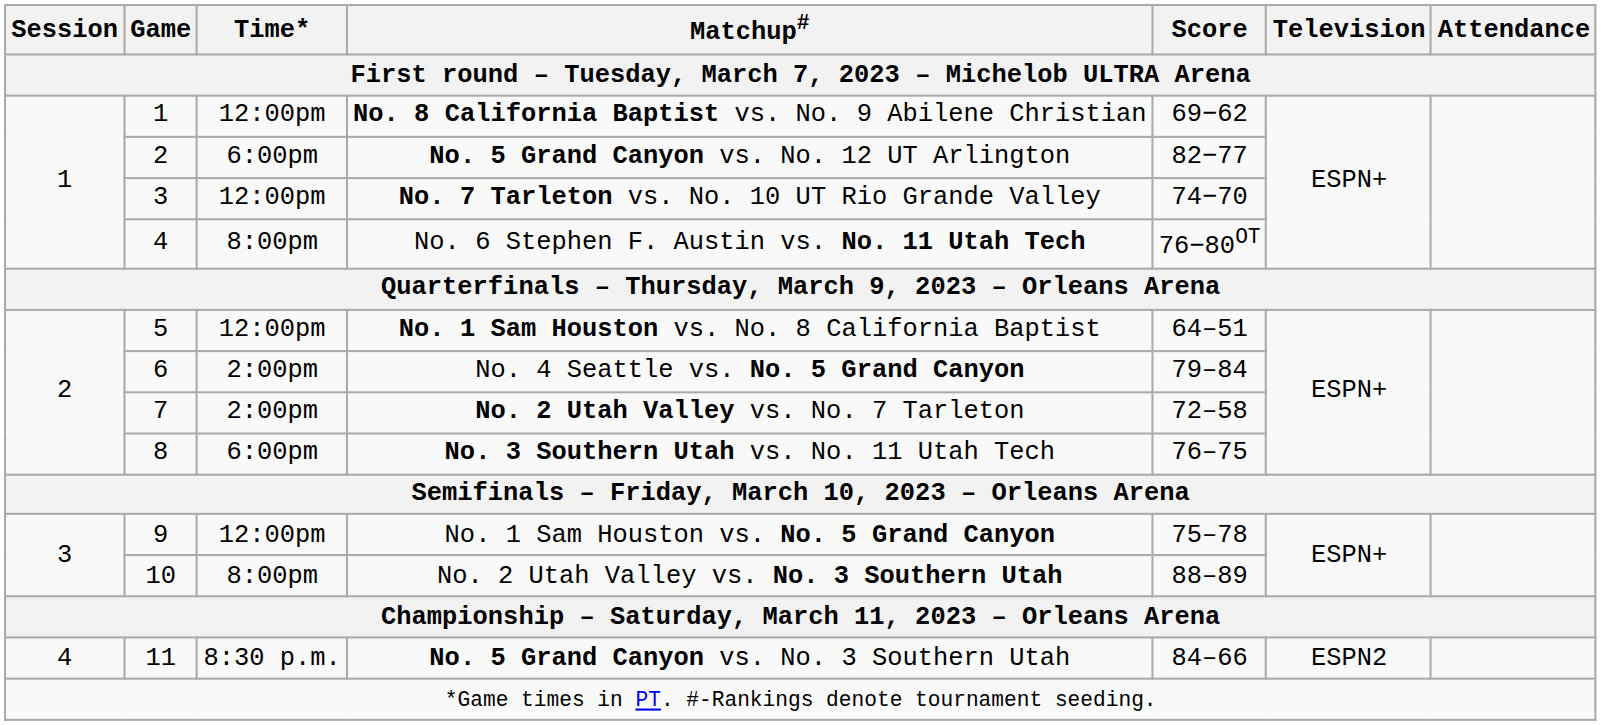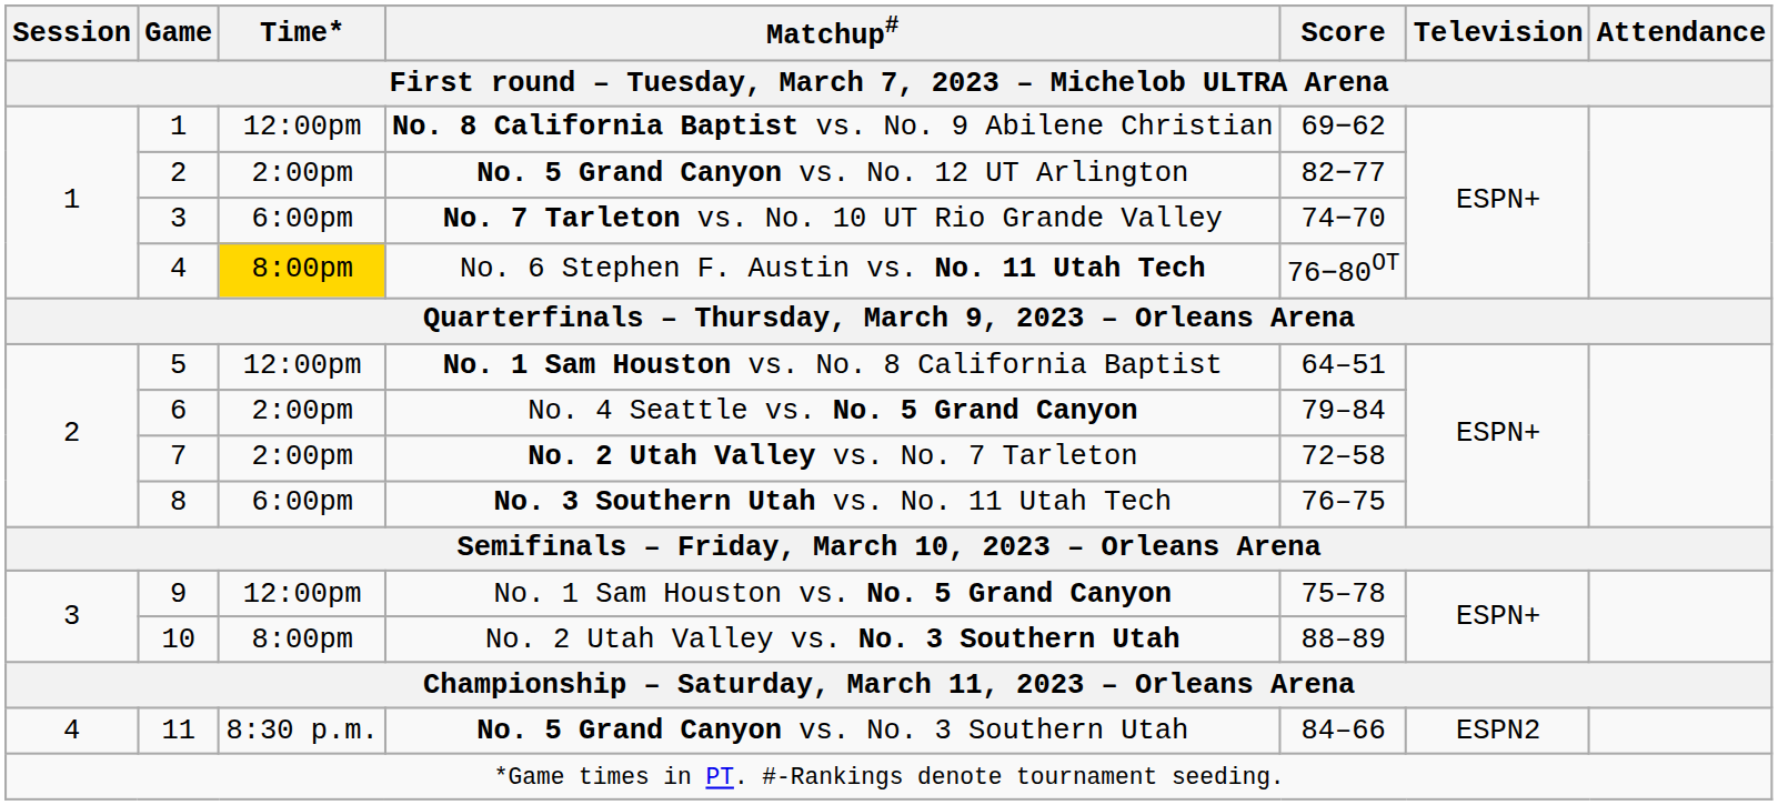No. 5 Grand Canyon vs. No. 12 UT Arlington | Time*: 6:00pm -> 2:00pm
No. 7 Tarleton vs. No. 10 UT Rio Grande Valley | Time*: 12:00pm -> 6:00pm
No. 6 Stephen F. Austin vs. No. 11 Utah Tech | Time*: no background -> gold background
